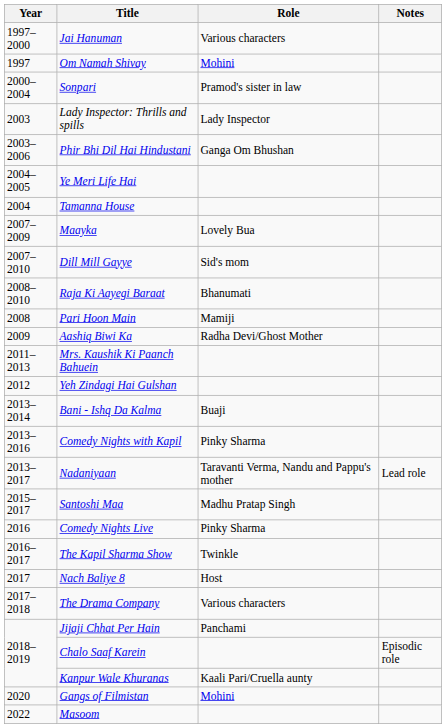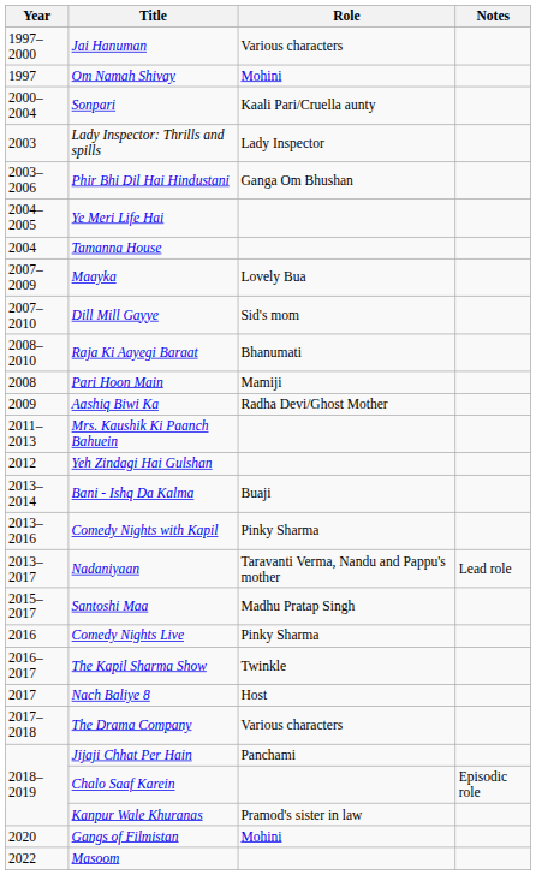Sonpari | Role: Pramod's sister in law -> Kaali Pari/Cruella aunty
Kanpur Wale Khuranas | Role: Kaali Pari/Cruella aunty -> Pramod's sister in law
